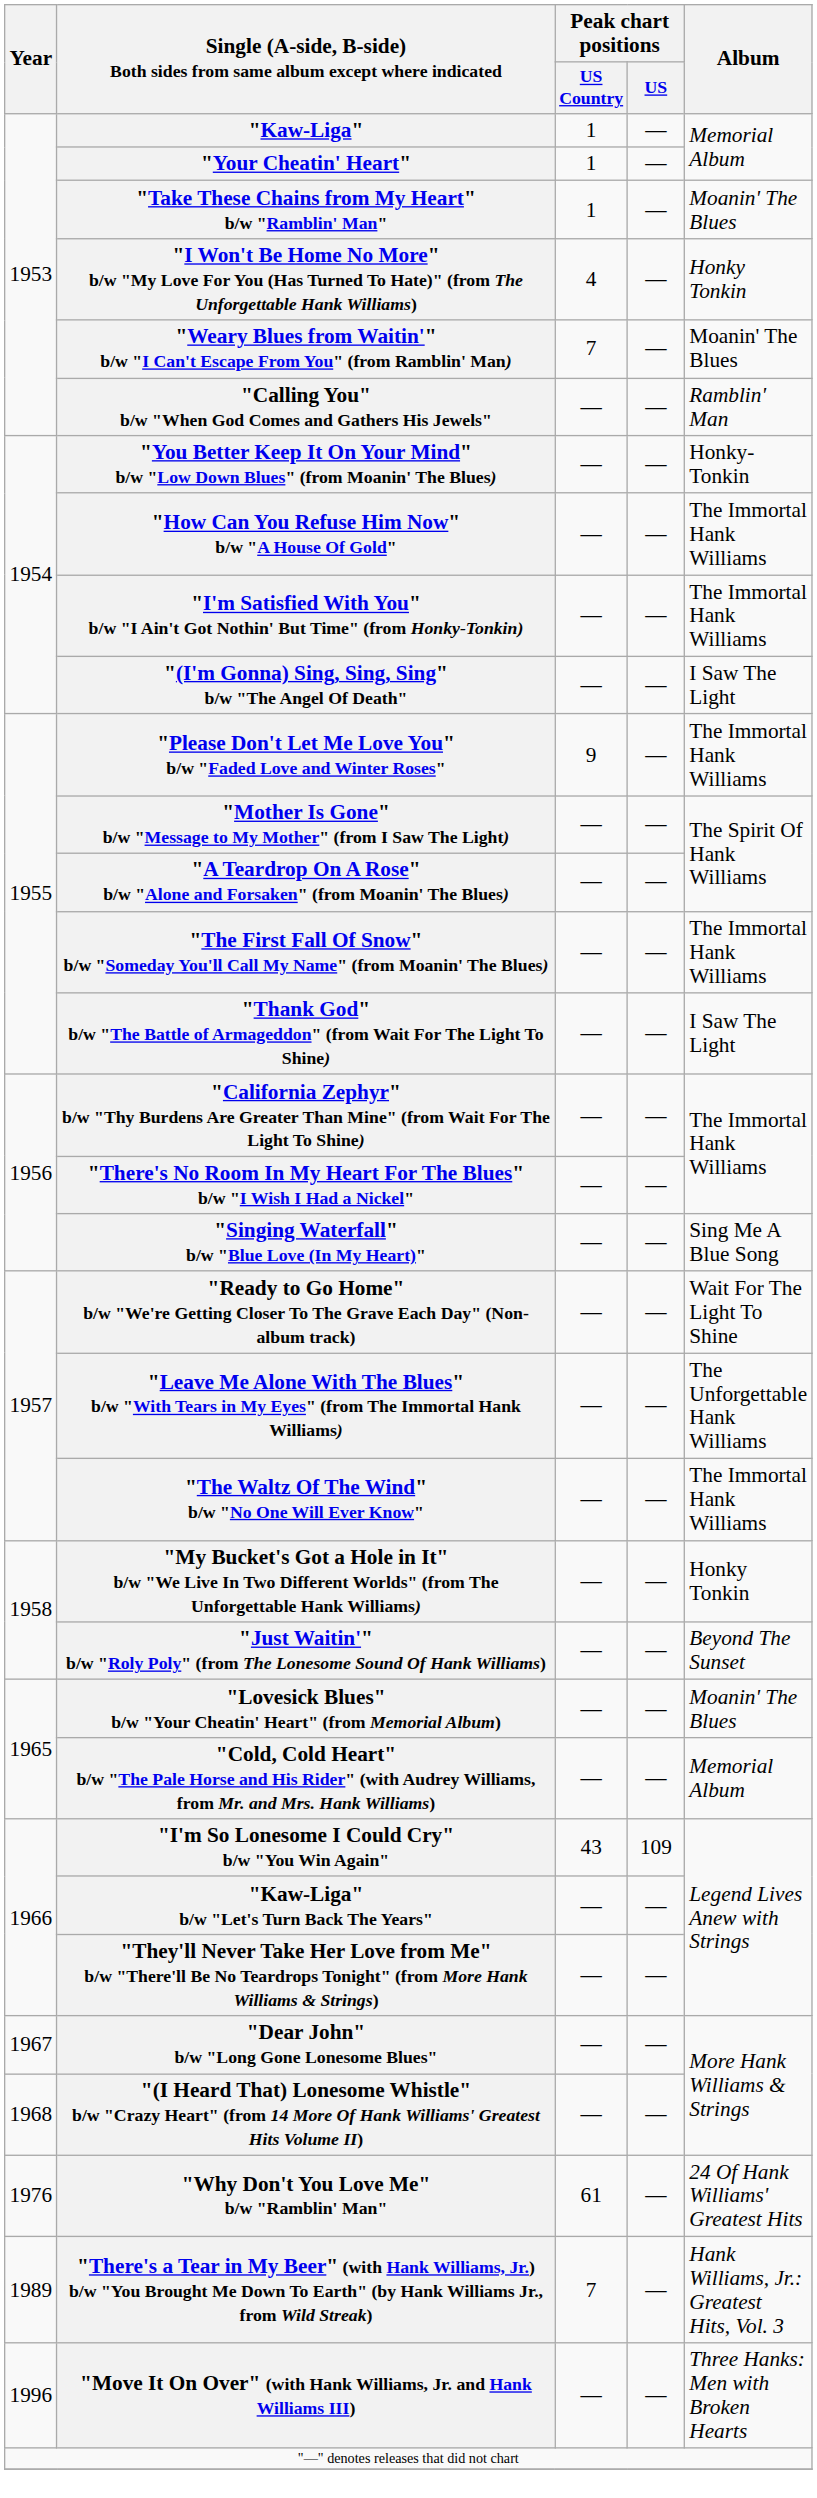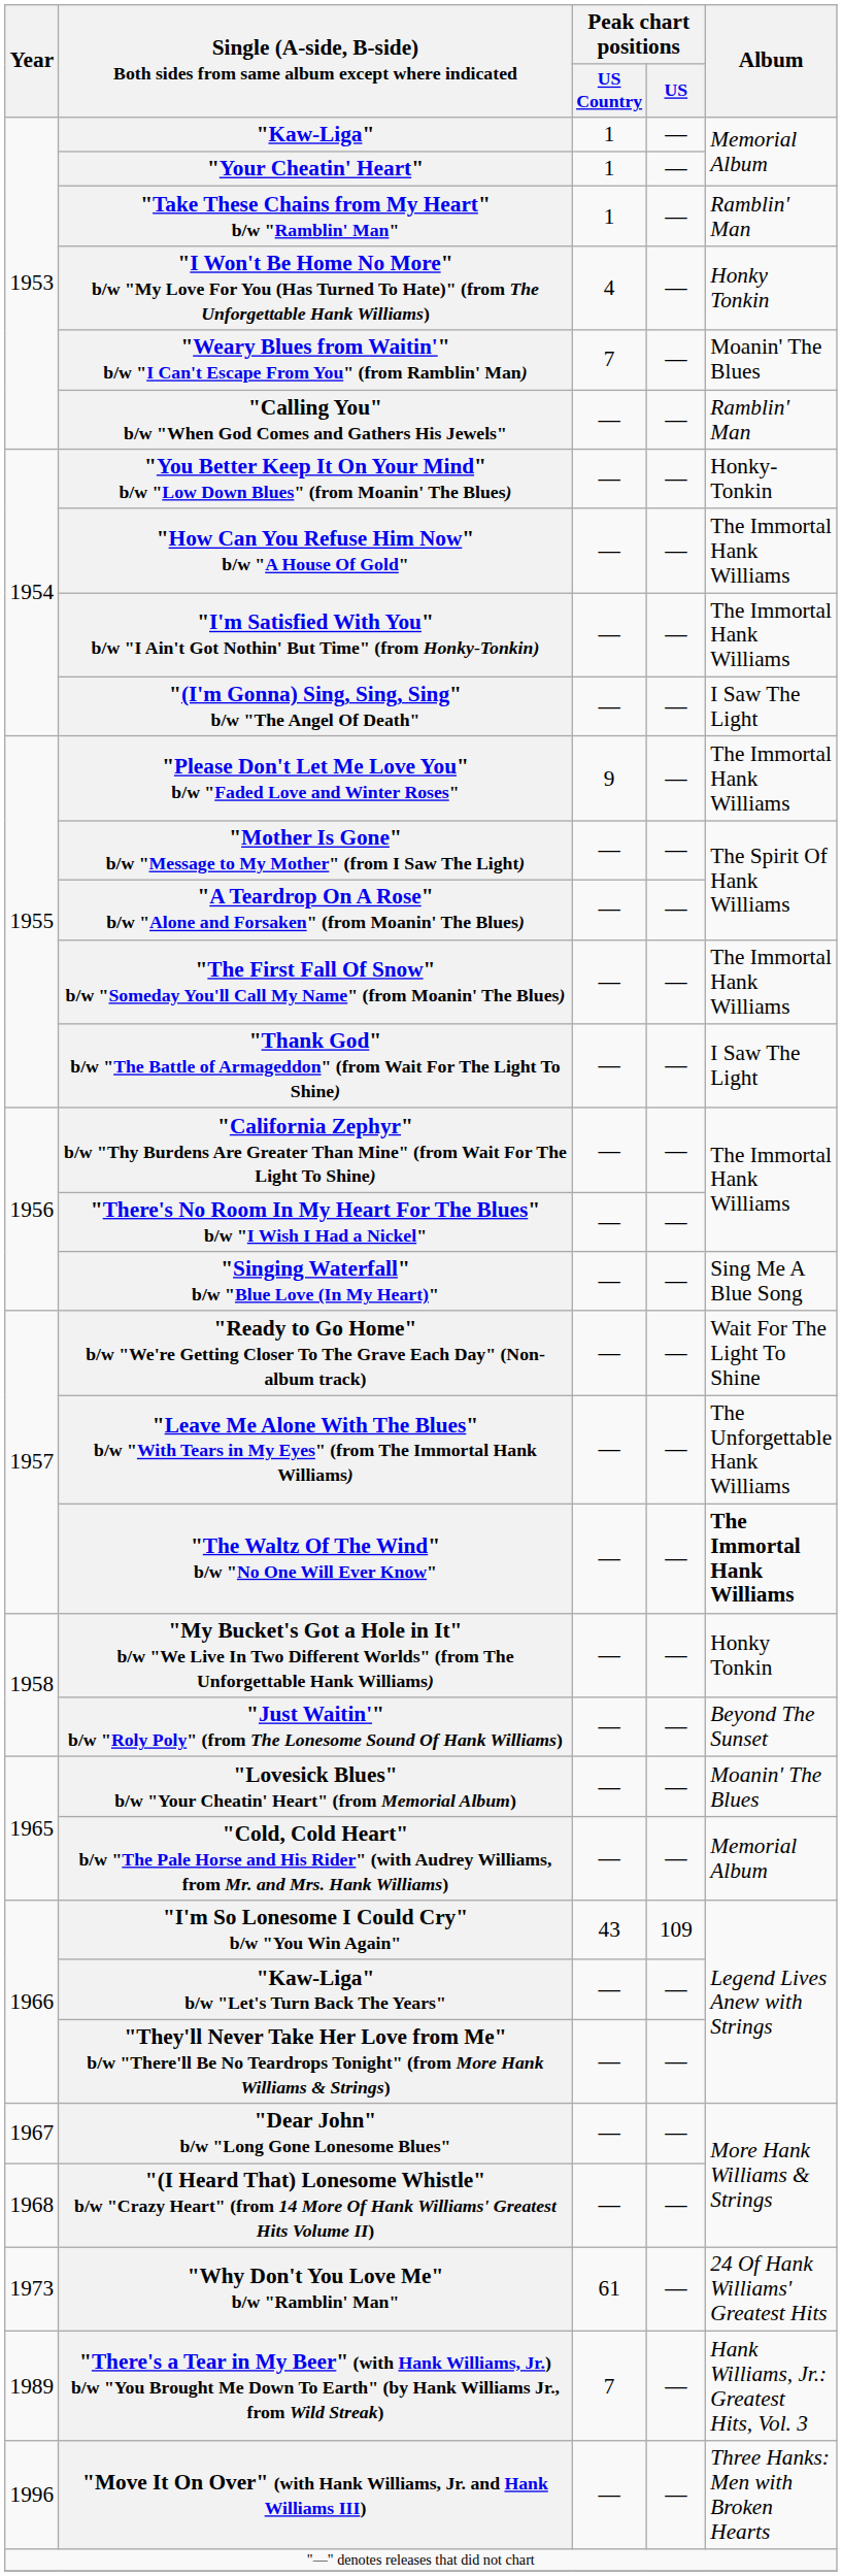"Take These Chains from My Heart" b/w "Ramblin' Man" | Album: Moanin' The Blues -> Ramblin' Man
"The Waltz Of The Wind" b/w "No One Will Ever Know" | Album: normal -> bold
"Why Don't You Love Me" b/w "Ramblin' Man" | Year: 1976 -> 1973
